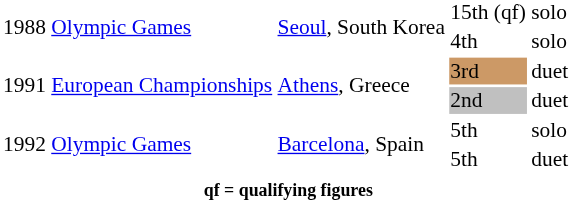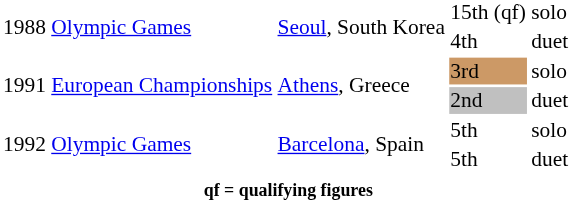4th | column 5: solo -> duet
3rd | column 5: duet -> solo
